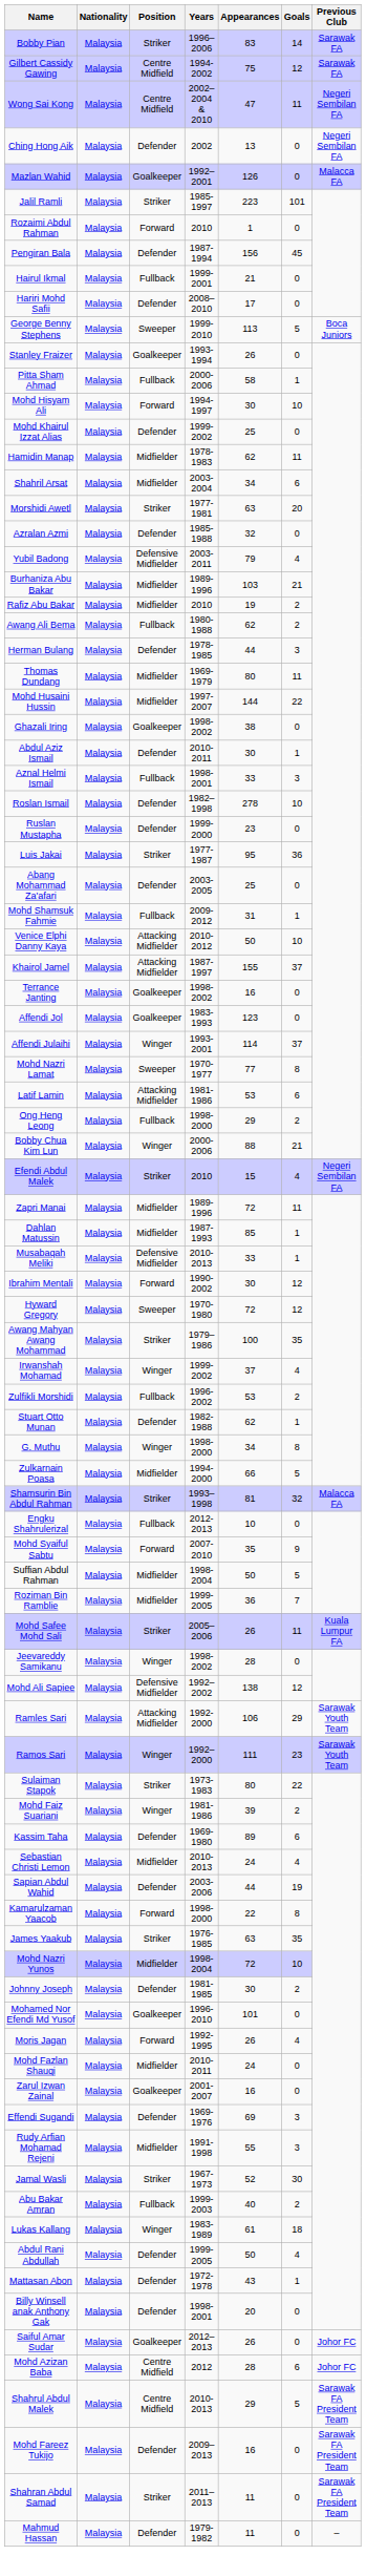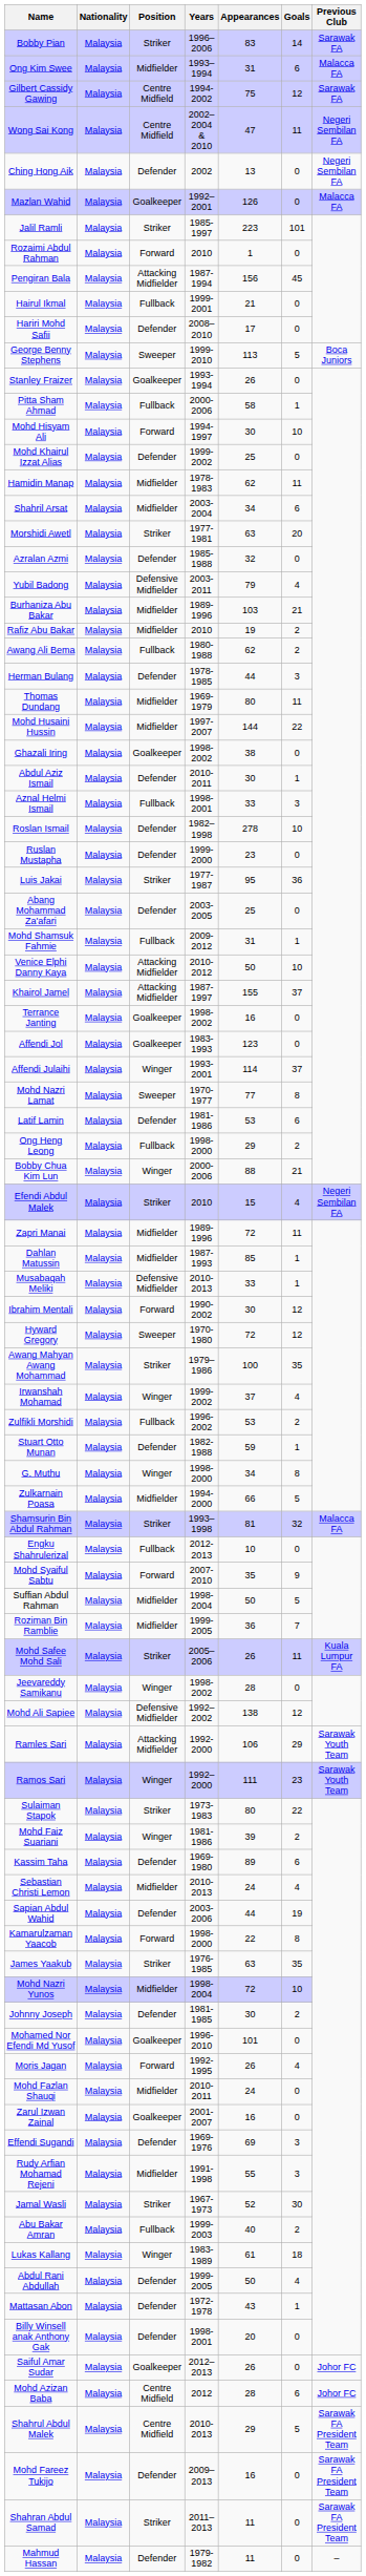+ row: Ong Kim Swee | Malaysia | Midfielder | 1993–1994 | 31 | 6 | Malacca FA
Pengiran Bala | Position: Defender -> Attacking Midfielder
Latif Lamin | Position: Attacking Midfielder -> Defender
Stuart Otto Munan | Appearances: 62 -> 59
